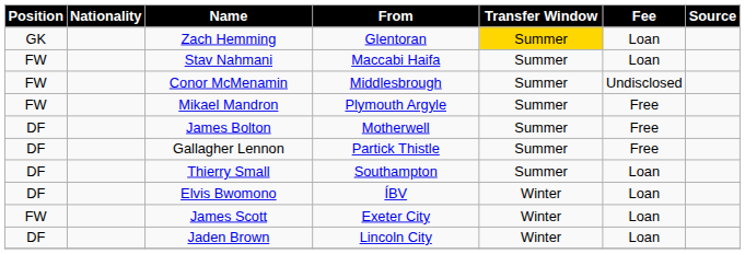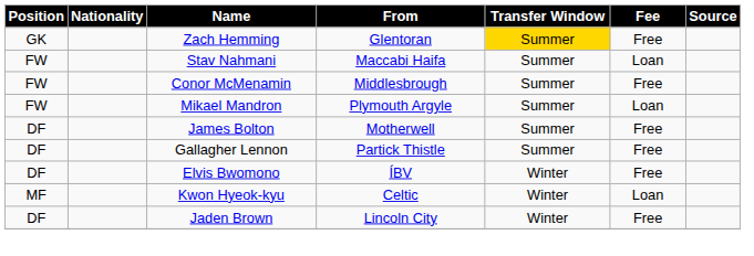Zach Hemming | Fee: Loan -> Free
Conor McMenamin | Fee: Undisclosed -> Free
Mikael Mandron | Fee: Free -> Loan
- row: DF | Thierry Small | Southampton | Summer | Loan
Elvis Bwomono | Fee: Loan -> Free
+ row: MF | Kwon Hyeok-kyu | Celtic | Winter | Loan
- row: FW | James Scott | Exeter City | Winter | Loan
Jaden Brown | Fee: Loan -> Free
